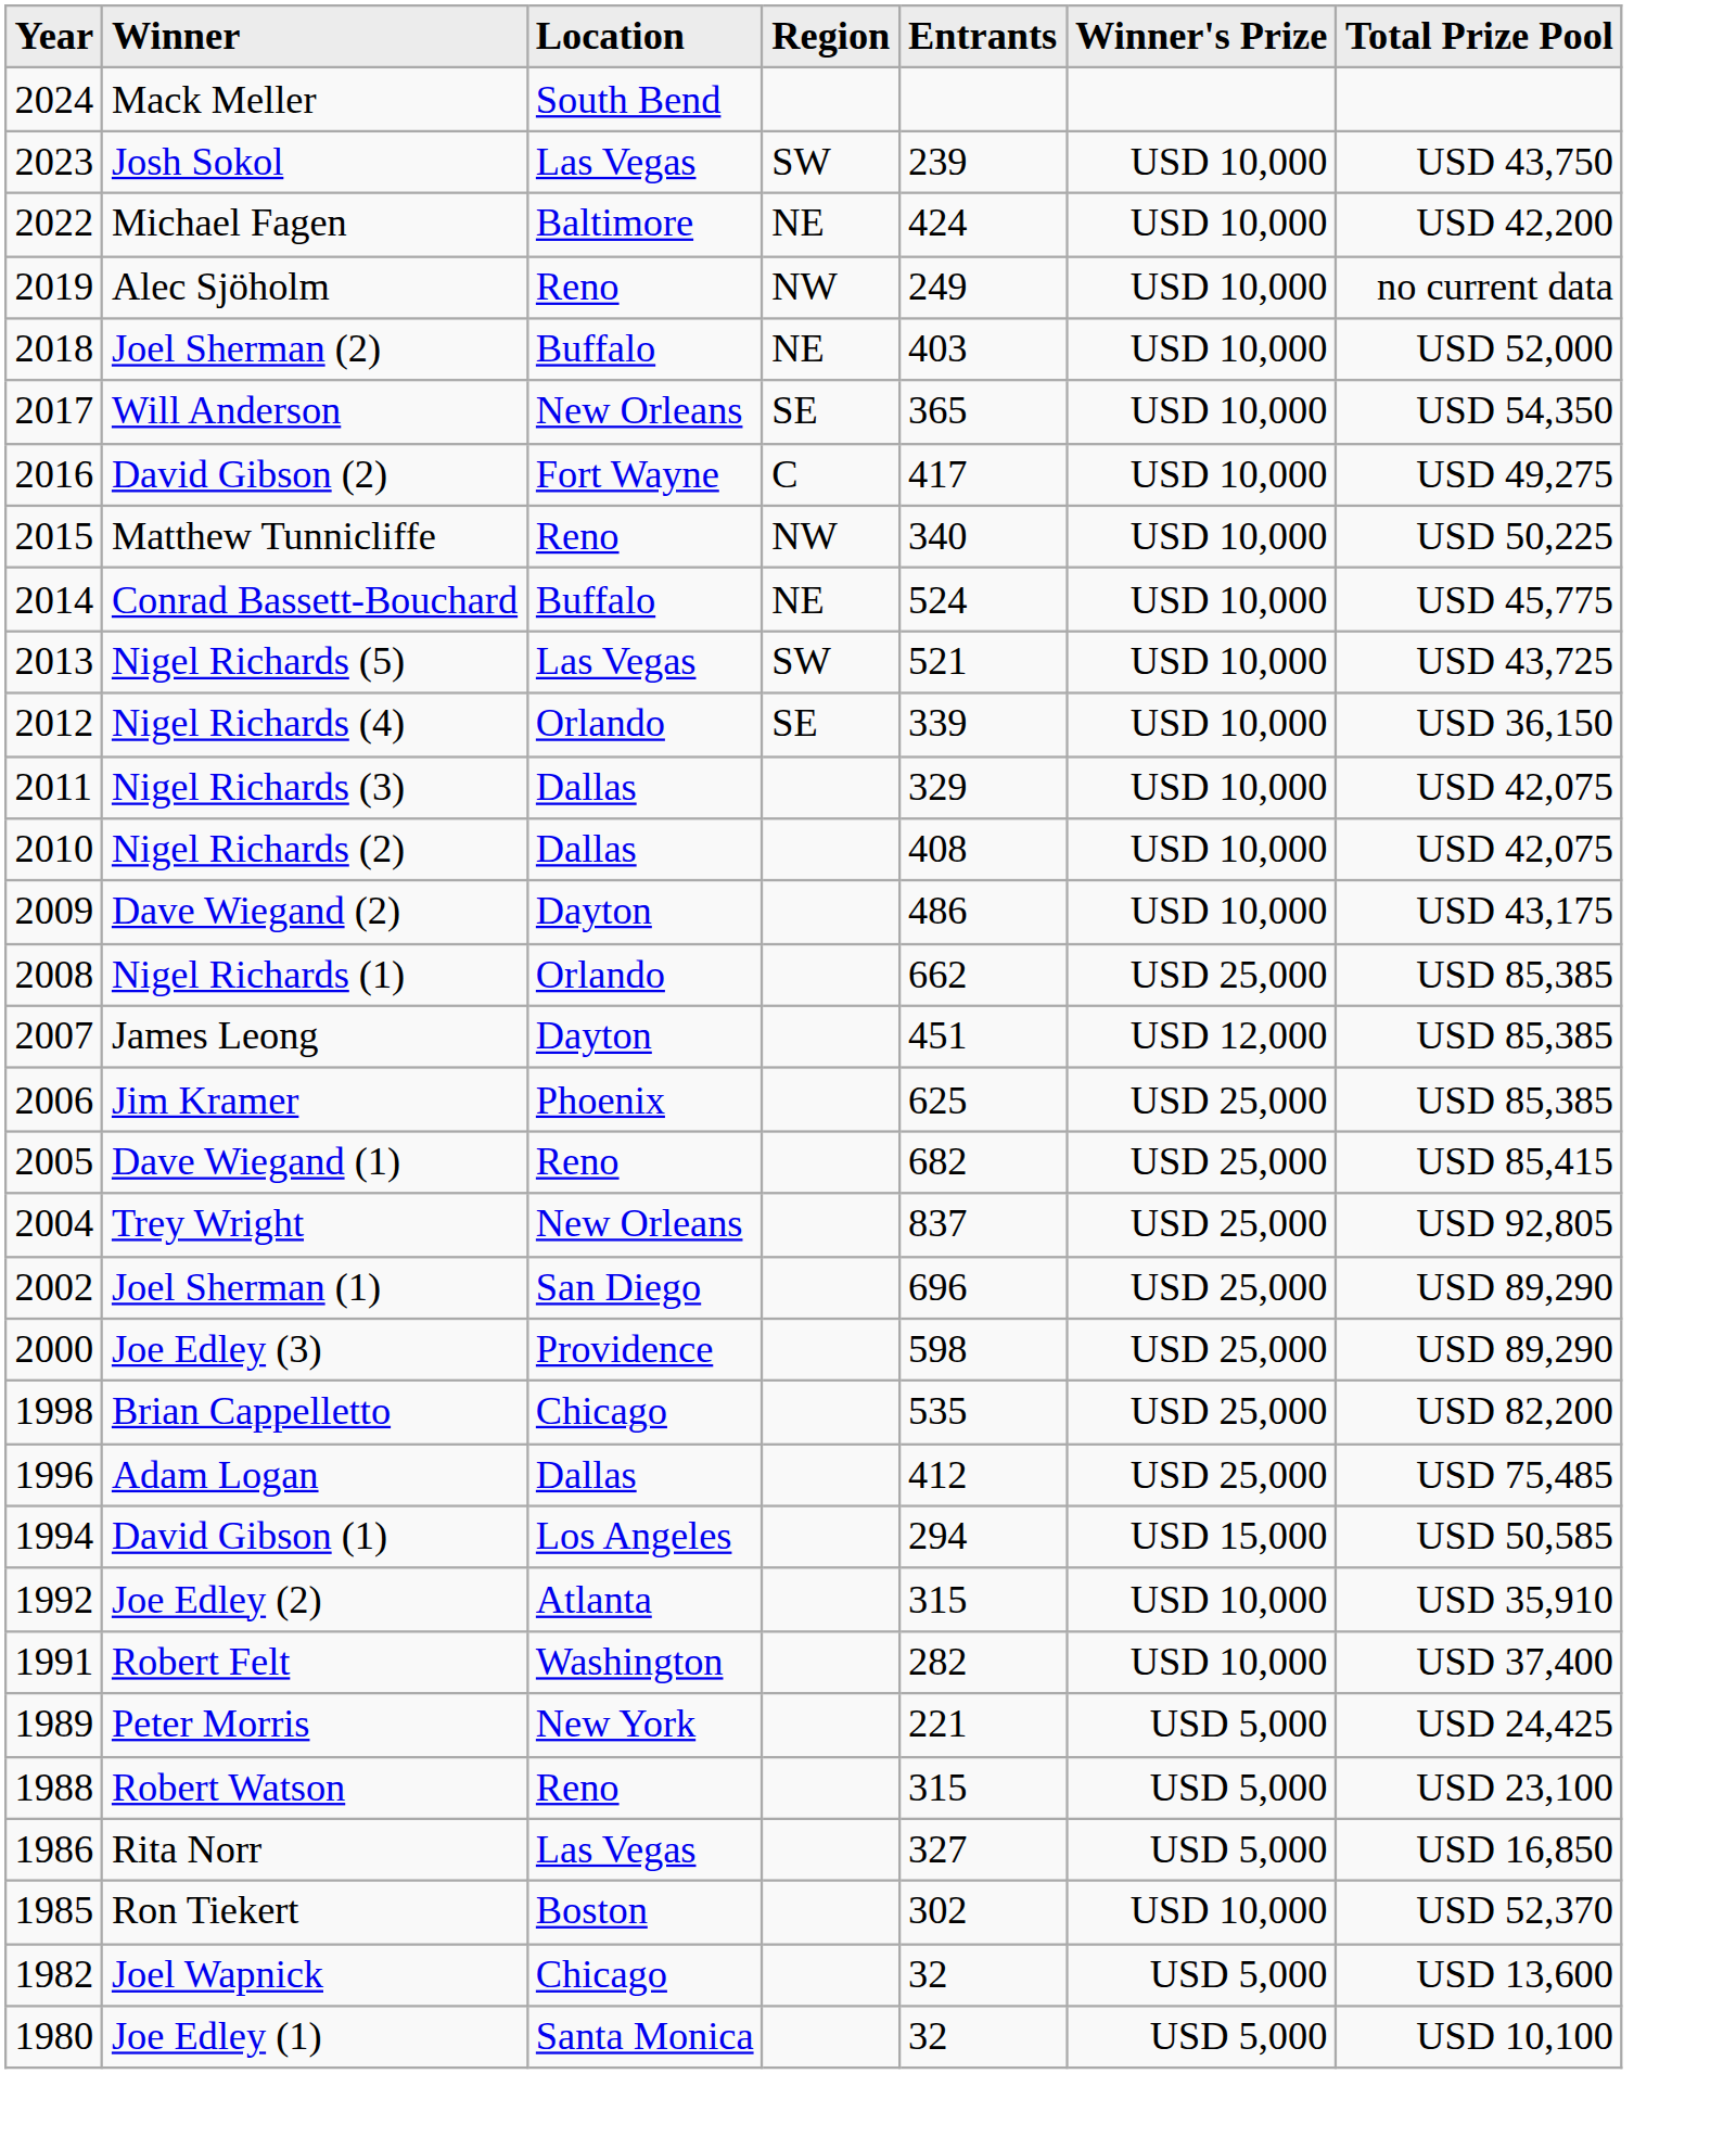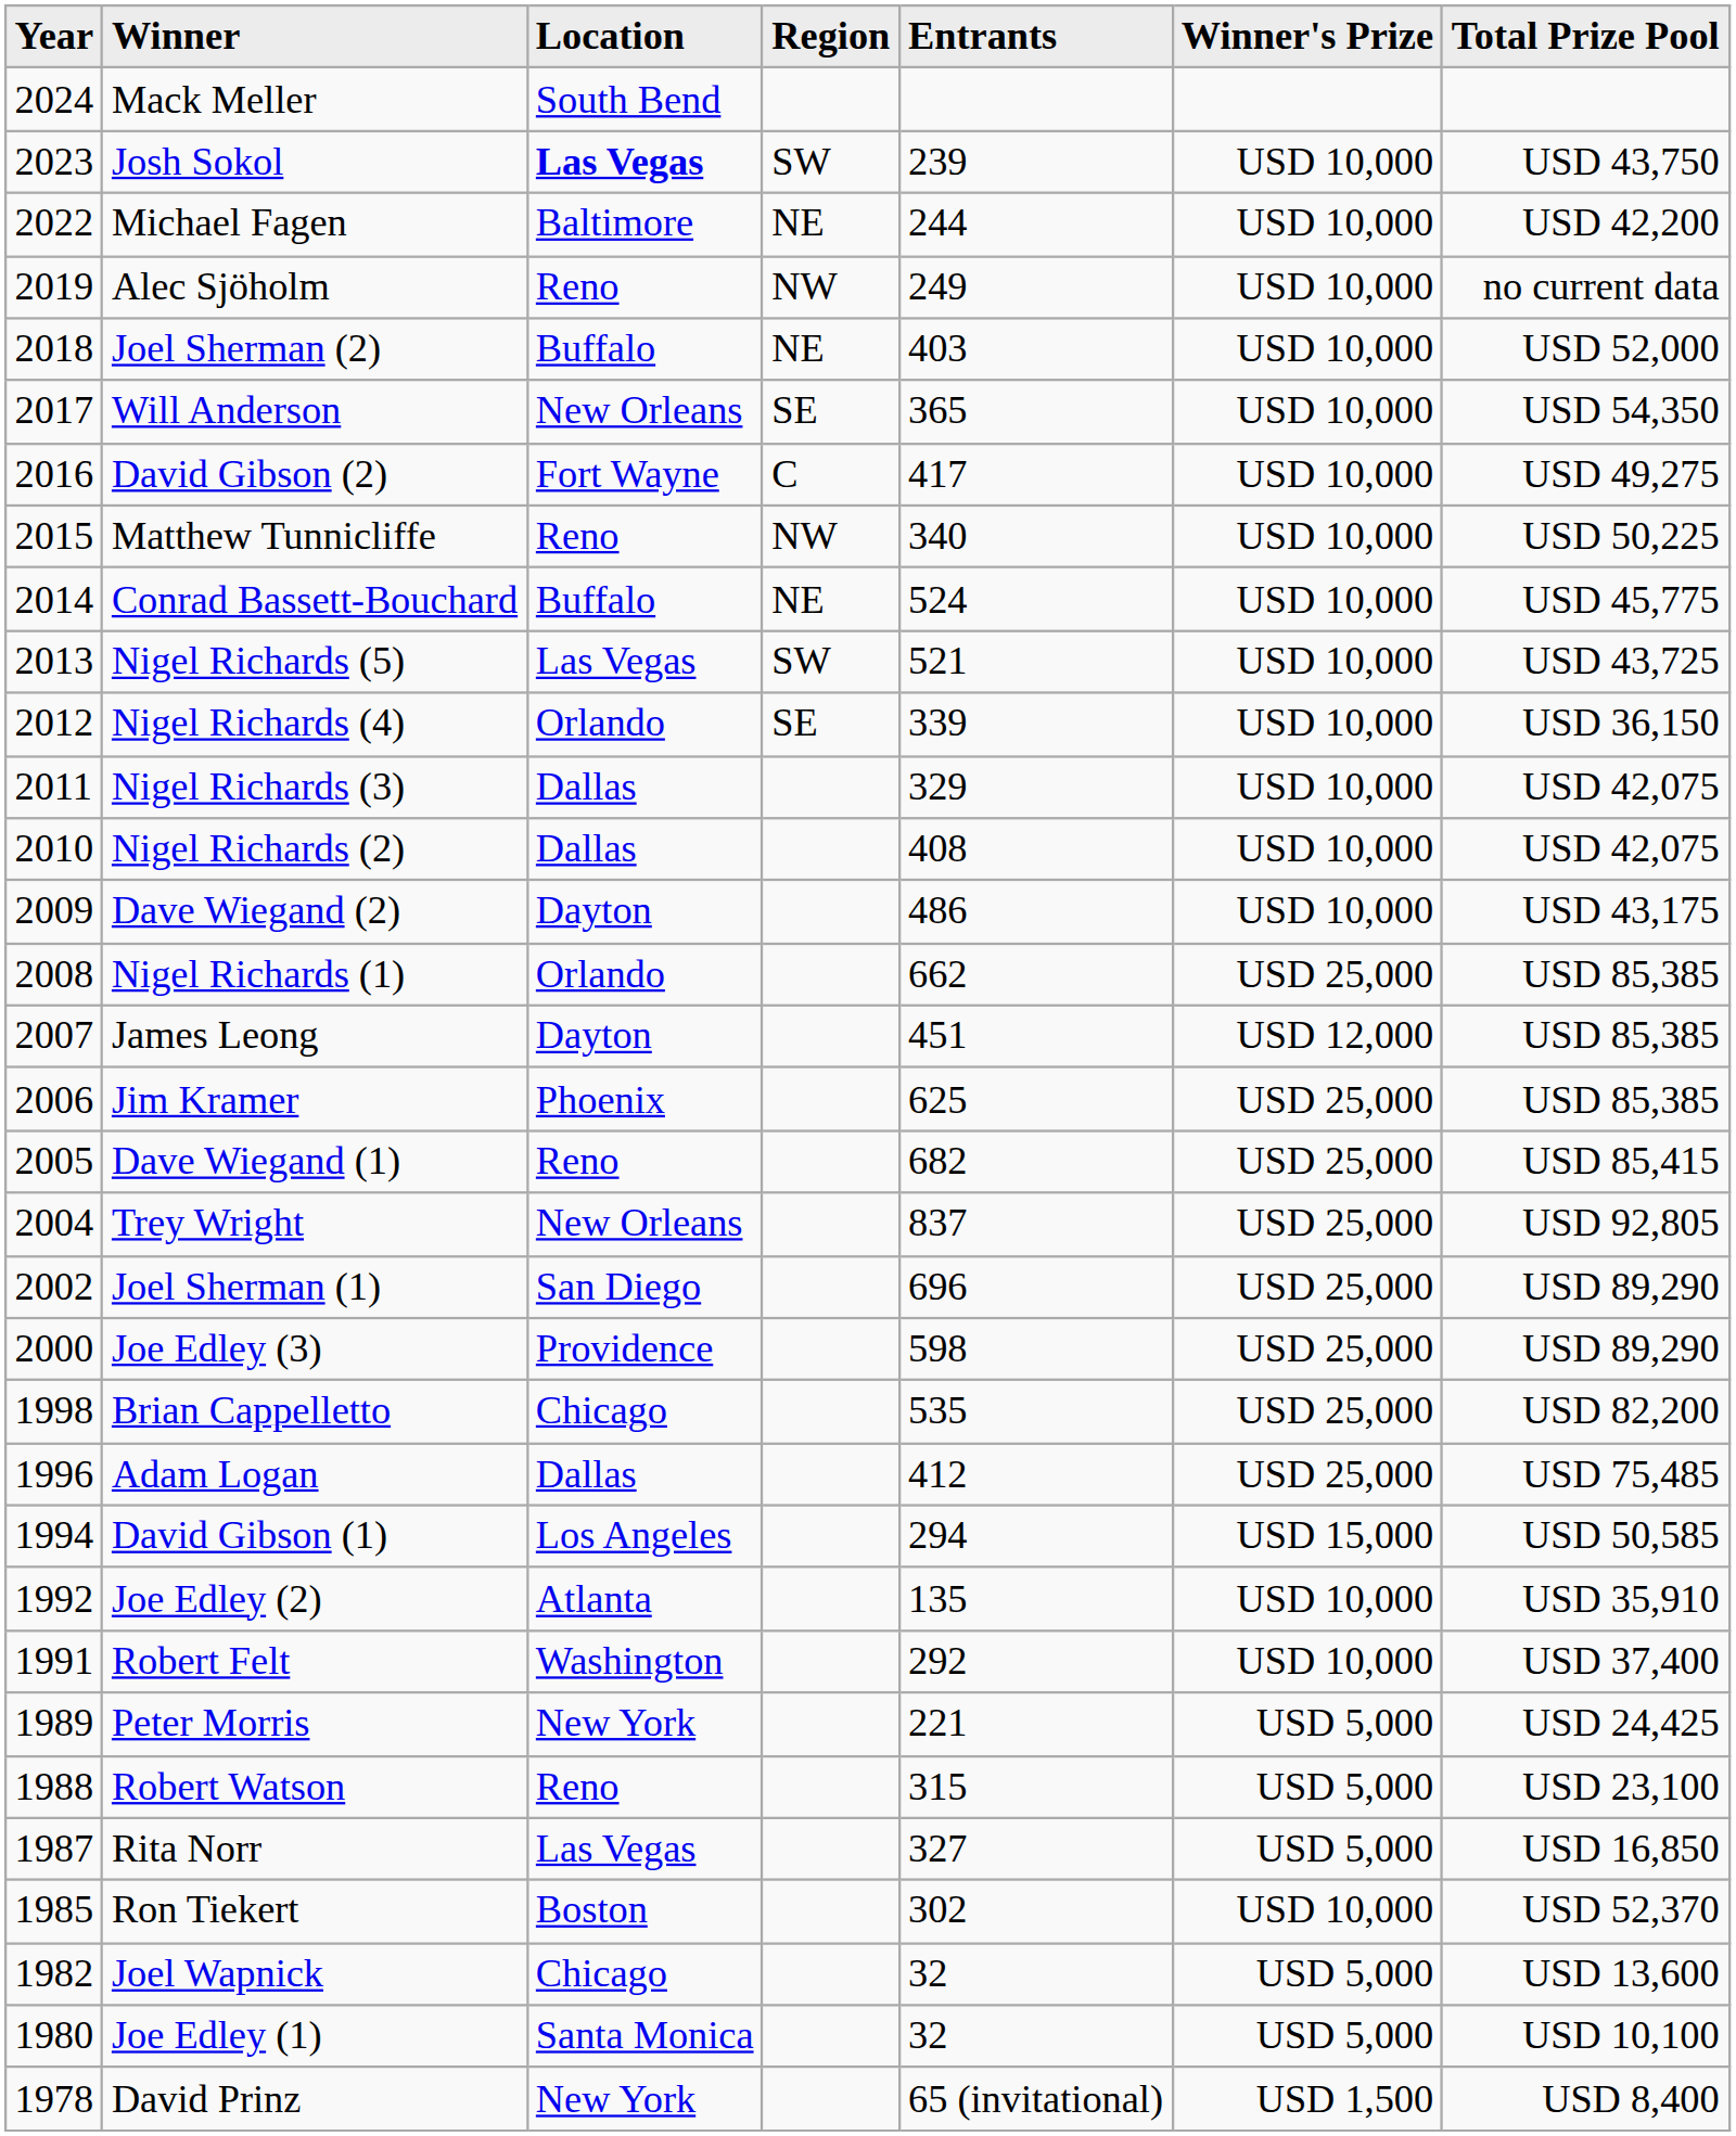Josh Sokol | Location: normal -> bold
Michael Fagen | Entrants: 424 -> 244
Joe Edley (2) | Entrants: 315 -> 135
Robert Felt | Entrants: 282 -> 292
Rita Norr | Year: 1986 -> 1987
+ row: 1978 | David Prinz | New York | 65 (invitational) | USD 1,500 | USD 8,400
